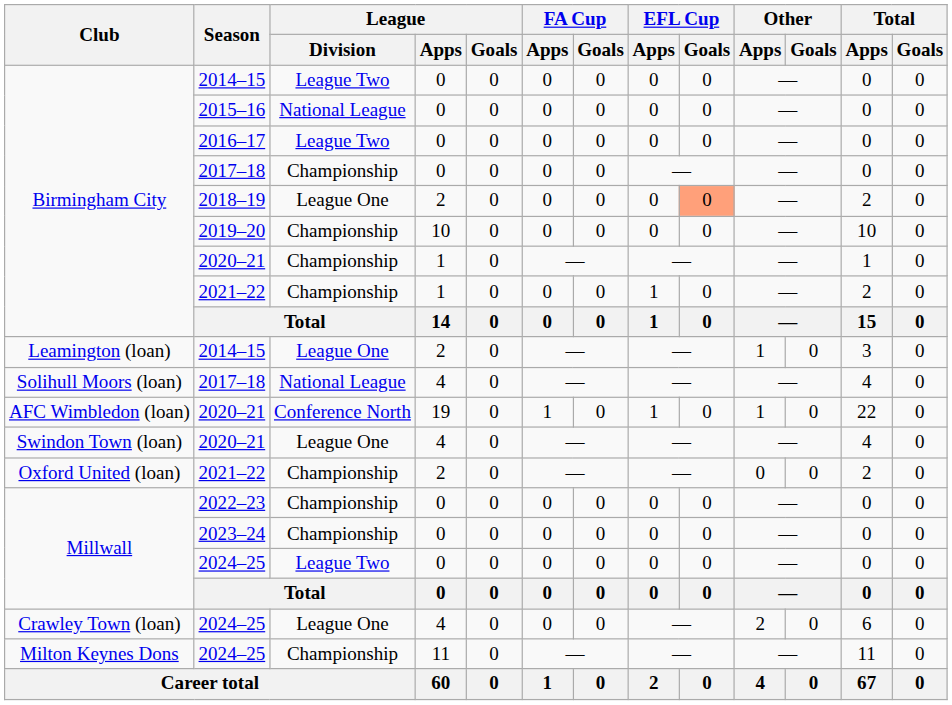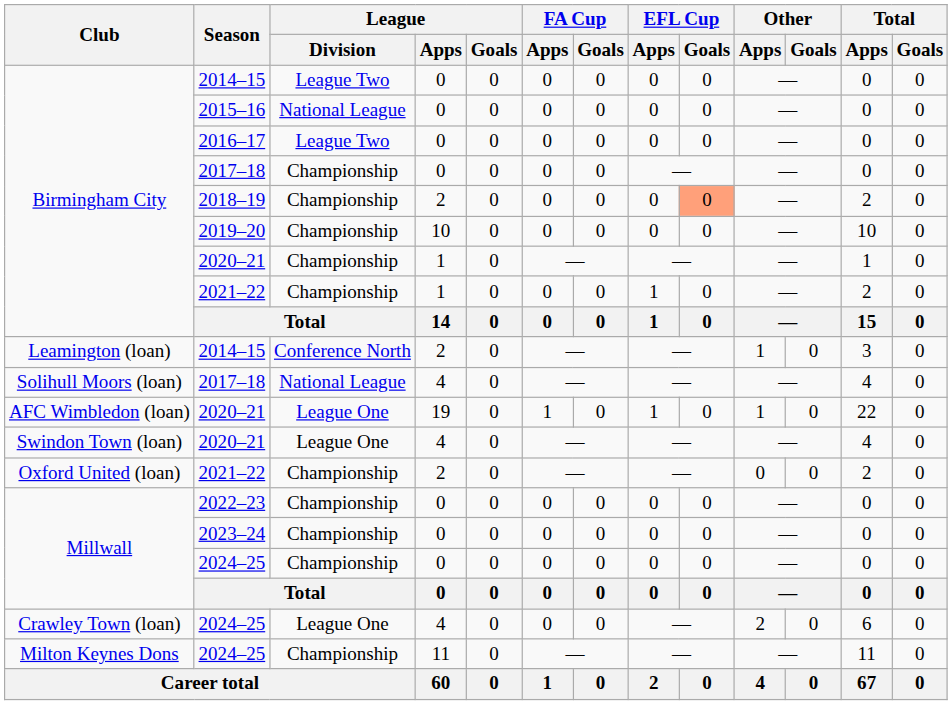2018–19 | League / Division: League One -> Championship
Leamington (loan) / 2014–15 | League / Division: League One -> Conference North
AFC Wimbledon (loan) / 2020–21 | League / Division: Conference North -> League One
Millwall / 2024–25 | League / Division: League Two -> Championship
